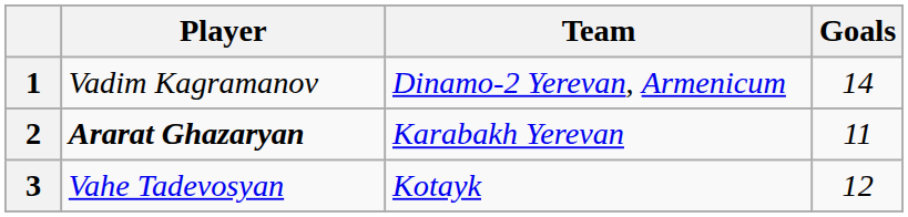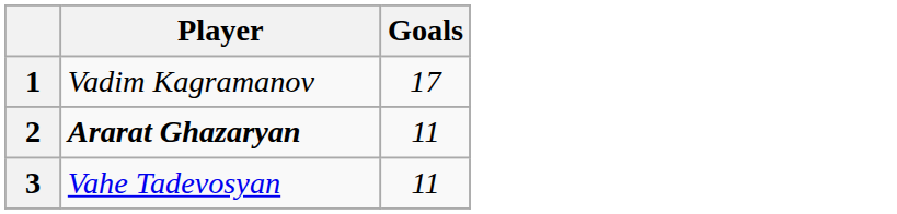- column: Team | Dinamo-2 Yerevan, Armenicum | Karabakh Yerevan | Kotayk
1 | Goals: 14 -> 17
3 | Goals: 12 -> 11
